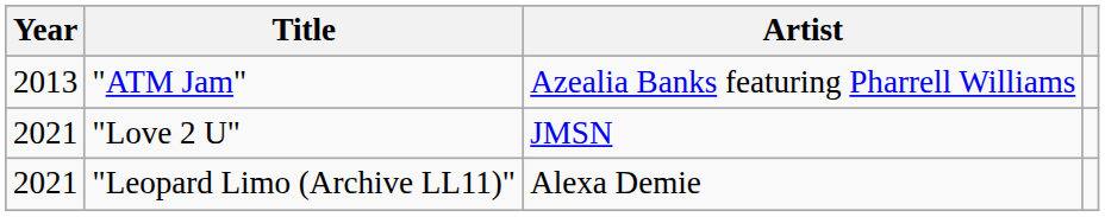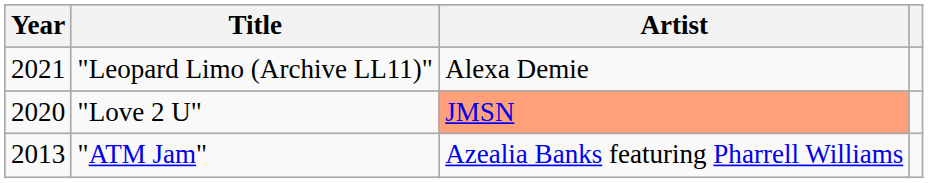rows swapped: "ATM Jam" <-> "Leopard Limo (Archive LL11)"
"Love 2 U" | Year: 2021 -> 2020
"Love 2 U" | Artist: no background -> lightsalmon background
